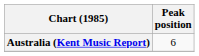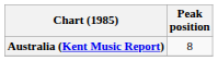Australia (Kent Music Report) | Peak position: 6 -> 8
